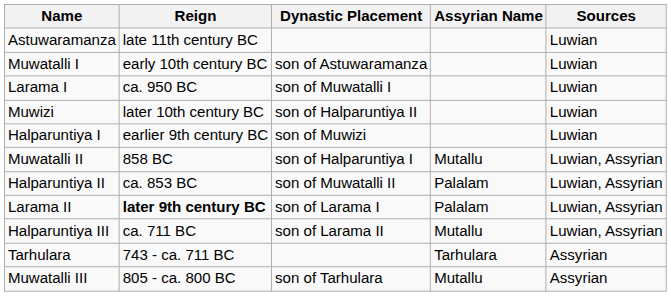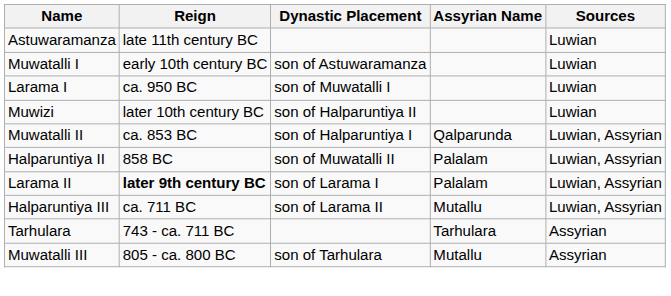- row: Halparuntiya I | earlier 9th century BC | son of Muwizi | Luwian
Muwatalli II | Reign: 858 BC -> ca. 853 BC
Muwatalli II | Assyrian Name: Mutallu -> Qalparunda
Halparuntiya II | Reign: ca. 853 BC -> 858 BC
